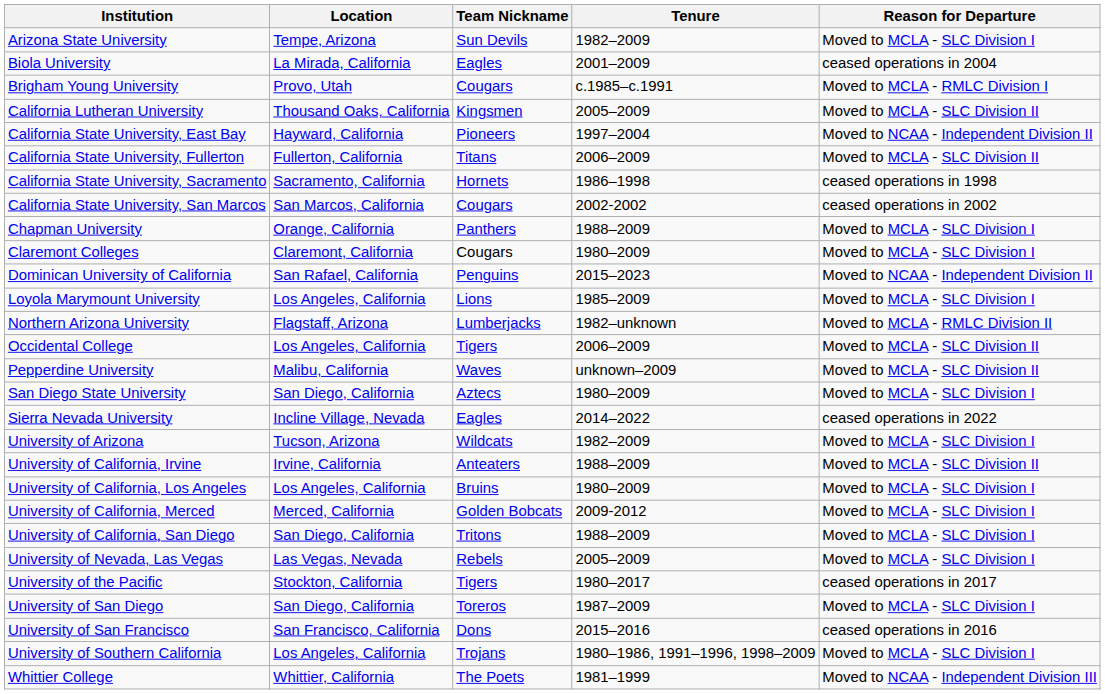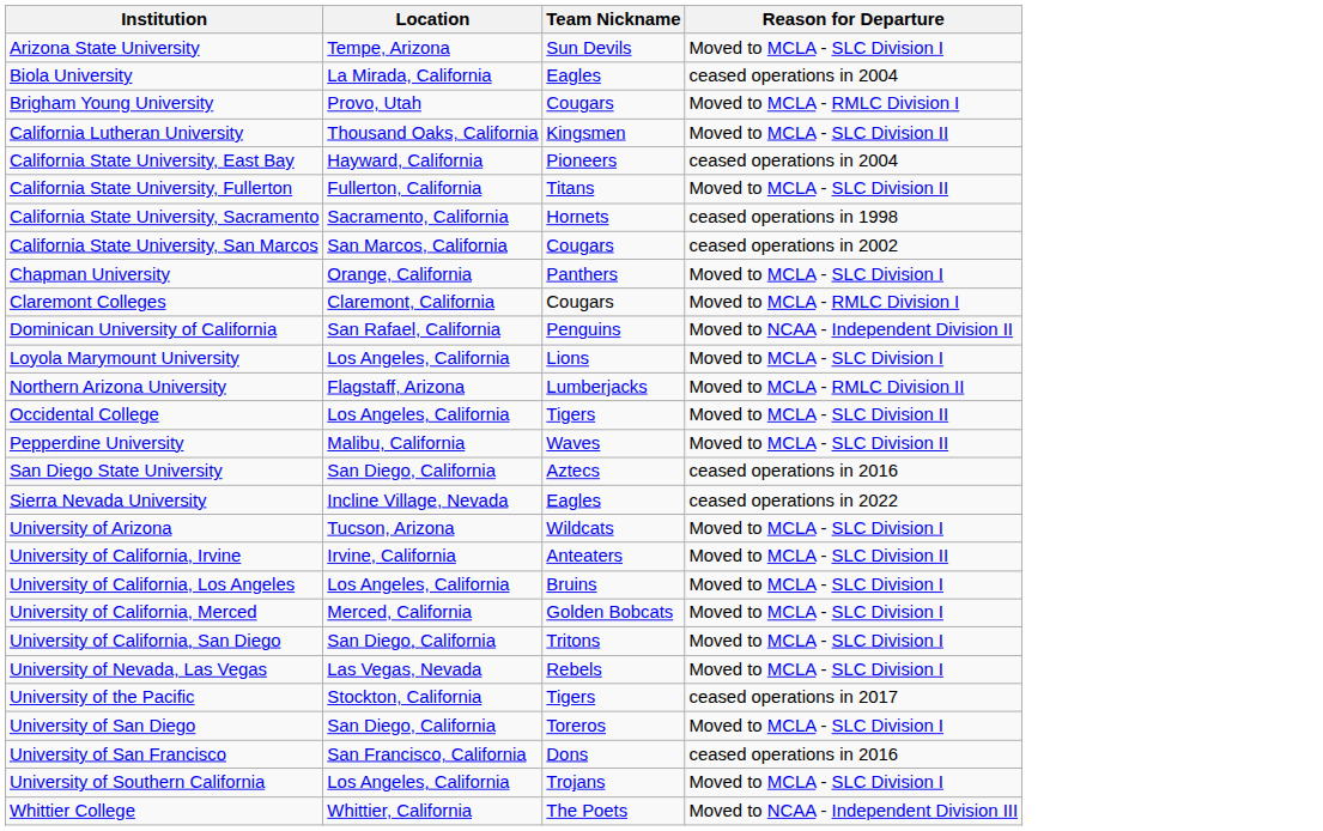- column: Tenure | 1982–2009 | 2001–2009 | c.1985–c.1991 | 2005–2009 | 1997–2004 | 2006–2009 | 1986–1998 | 2002-2002 | 1988–2009 | 1980–2009 | 2015–2023 | 1985–2009 | 1982–unknown | 2006–2009 | unknown–2009 | 1980–2009 | 2014–2022 | 1982–2009 | 1988–2009 | 1980–2009 | 2009-2012 | 1988–2009 | 2005–2009 | 1980–2017 | 1987–2009 | 2015–2016 | 1980–1986, 1991–1996, 1998–2009 | 1981–1999
California State University, East Bay | Reason for Departure: Moved to NCAA - Independent Division II -> ceased operations in 2004
Claremont Colleges | Reason for Departure: Moved to MCLA - SLC Division I -> Moved to MCLA - RMLC Division I
San Diego State University | Reason for Departure: Moved to MCLA - SLC Division I -> ceased operations in 2016
